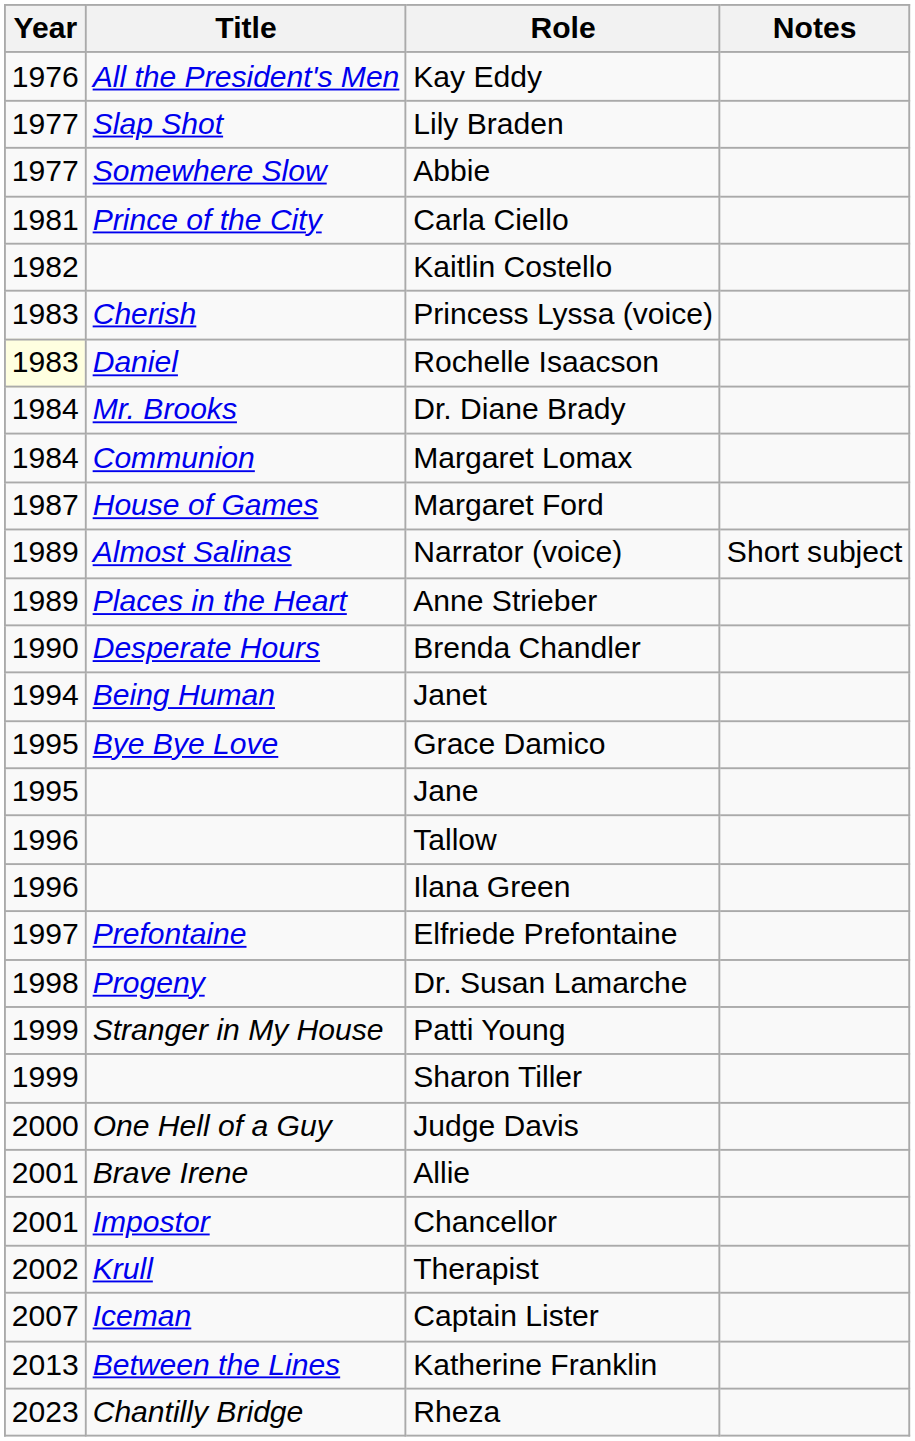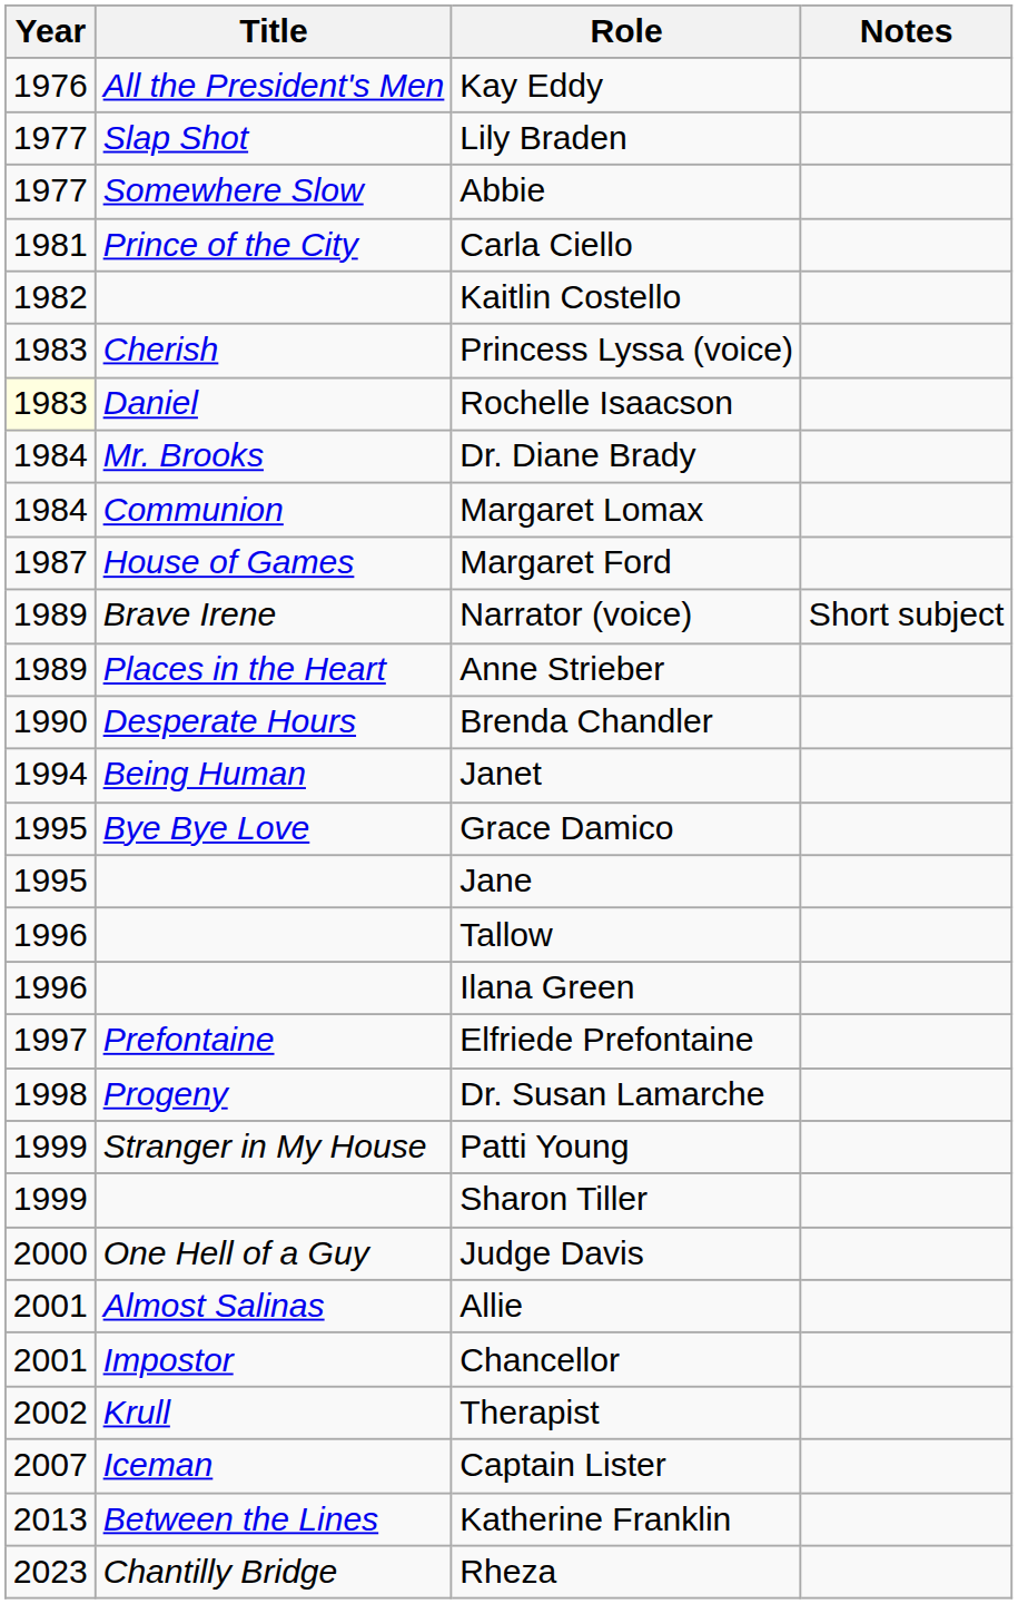Narrator (voice) | Title: Almost Salinas -> Brave Irene
Allie | Title: Brave Irene -> Almost Salinas
